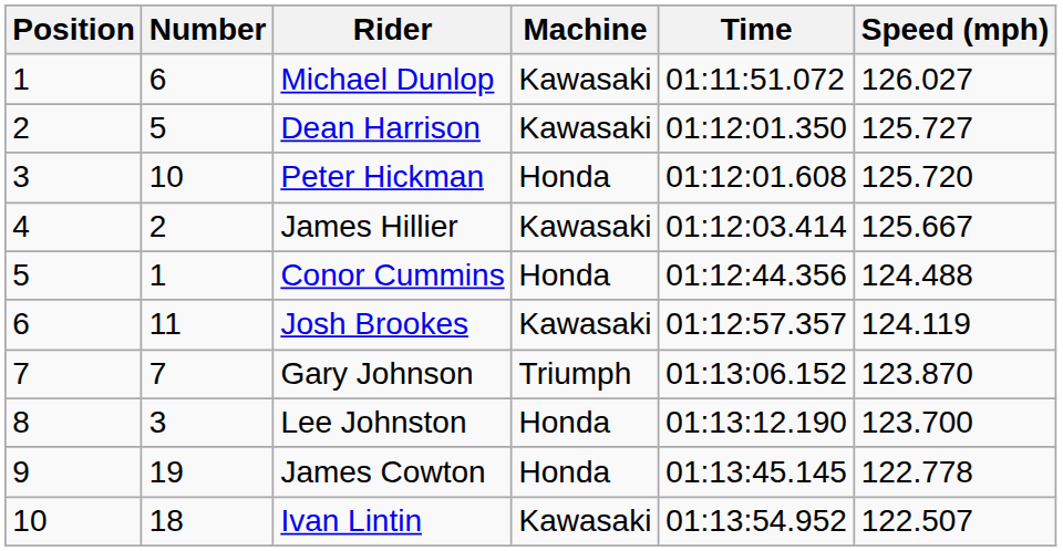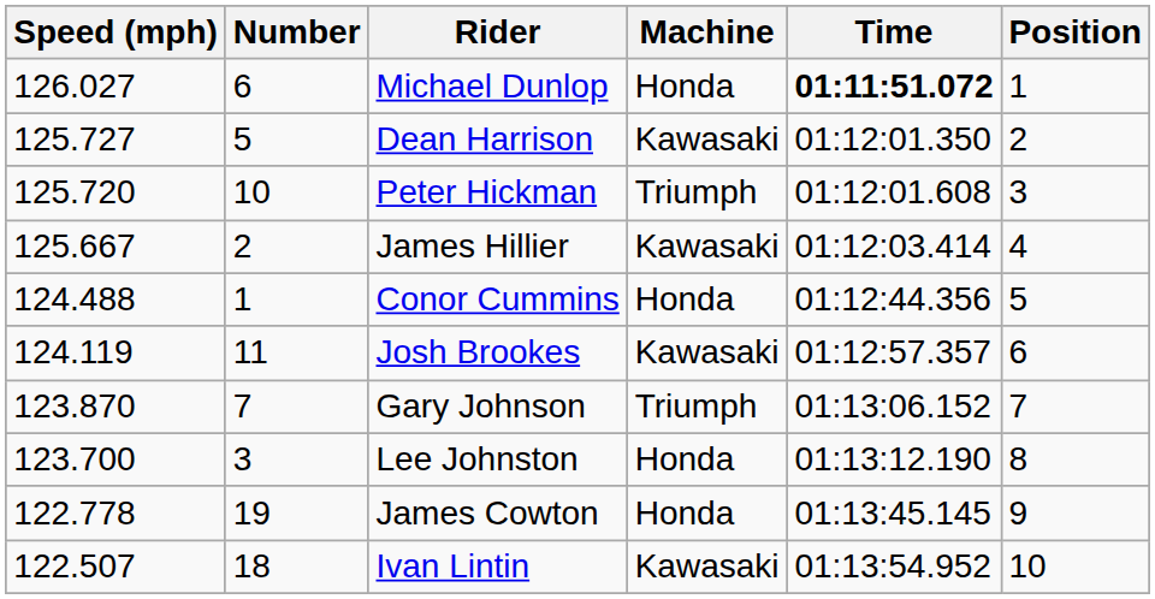columns swapped: Position <-> Speed (mph)
Michael Dunlop | Machine: Kawasaki -> Honda
Michael Dunlop | Time: normal -> bold
Peter Hickman | Machine: Honda -> Triumph
